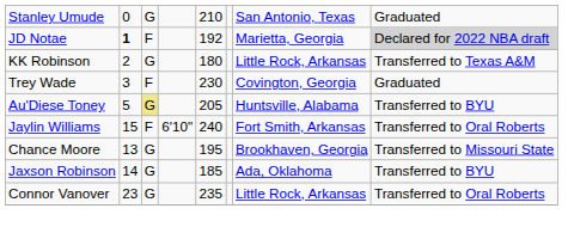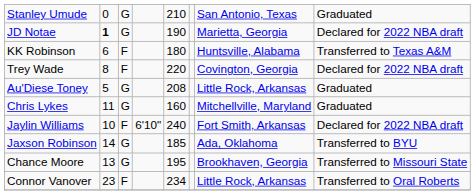JD Notae | column 3: F -> G
JD Notae | column 5: 192 -> 190
JD Notae | column 8: lightgrey background -> no background
KK Robinson | column 2: 2 -> 6
KK Robinson | column 3: G -> F
KK Robinson | column 7: Little Rock, Arkansas -> Huntsville, Alabama
Trey Wade | column 2: 3 -> 8
Trey Wade | column 5: 230 -> 220
Trey Wade | column 8: Graduated -> Declared for 2022 NBA draft
Au'Diese Toney | column 3: khaki background -> no background
Au'Diese Toney | column 5: 205 -> 208
Au'Diese Toney | column 7: Huntsville, Alabama -> Little Rock, Arkansas
Au'Diese Toney | column 8: Transferred to BYU -> Graduated
+ row: Chris Lykes | 11 | G | 160 | Mitchellville, Maryland | Graduated
Jaylin Williams | column 2: 15 -> 10
Jaylin Williams | column 8: Transferred to Oral Roberts -> Declared for 2022 NBA draft
rows swapped: Chance Moore <-> Jaxson Robinson
Connor Vanover | column 3: G -> F
Connor Vanover | column 5: 235 -> 234
